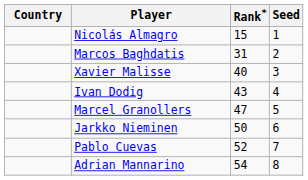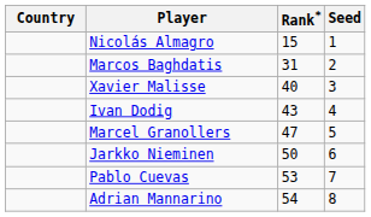Pablo Cuevas | Rank*: 52 -> 53
